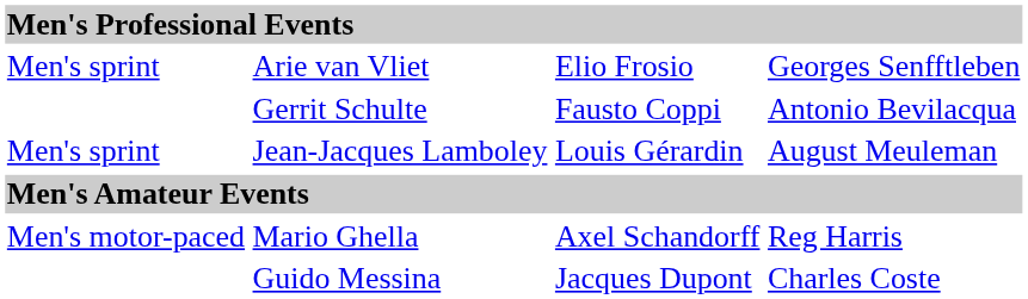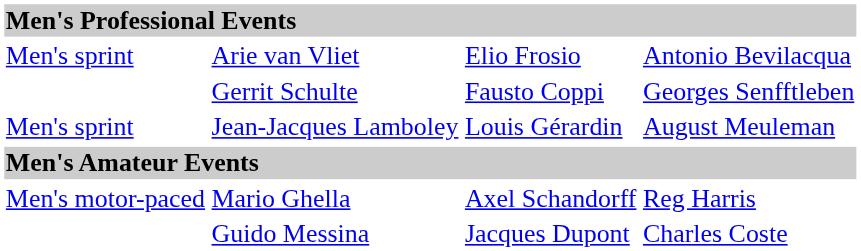Arie van Vliet | column 4: Georges Senfftleben -> Antonio Bevilacqua
Gerrit Schulte | column 4: Antonio Bevilacqua -> Georges Senfftleben
